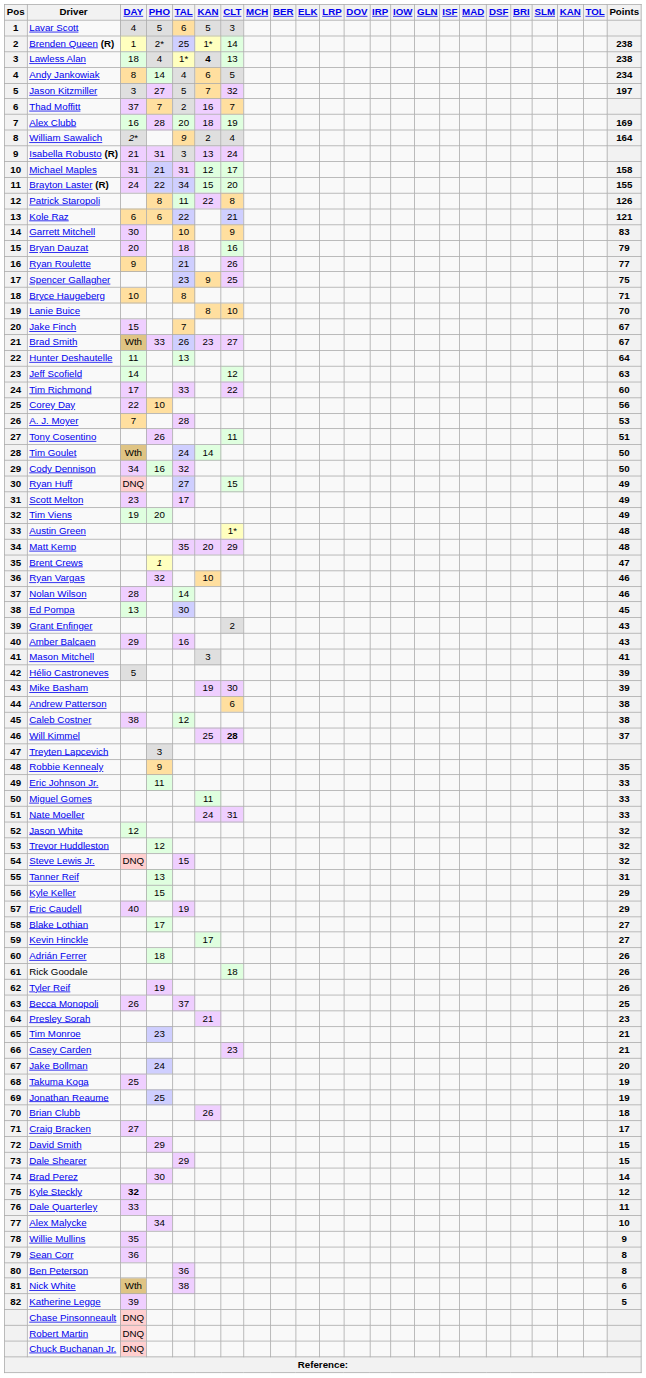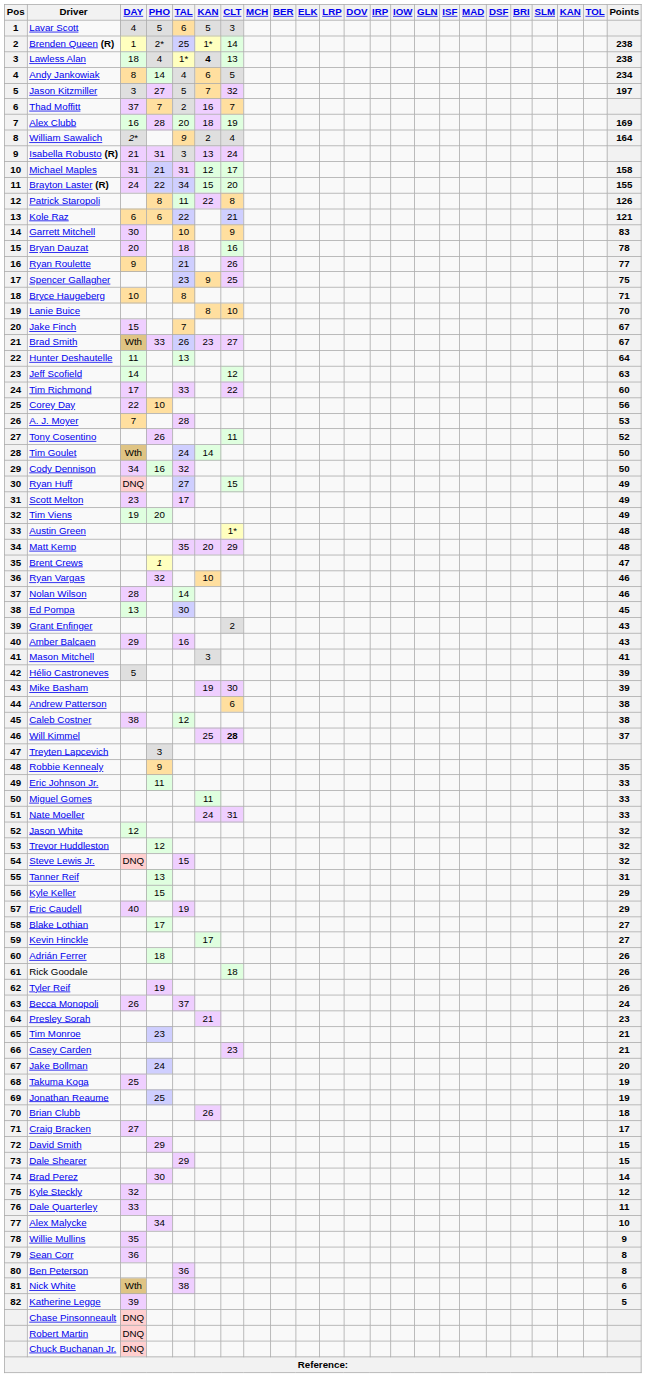Bryan Dauzat | Points: 79 -> 78
Tony Cosentino | Points: 51 -> 52
Becca Monopoli | Points: 25 -> 24
Kyle Steckly | DAY: bold -> normal
